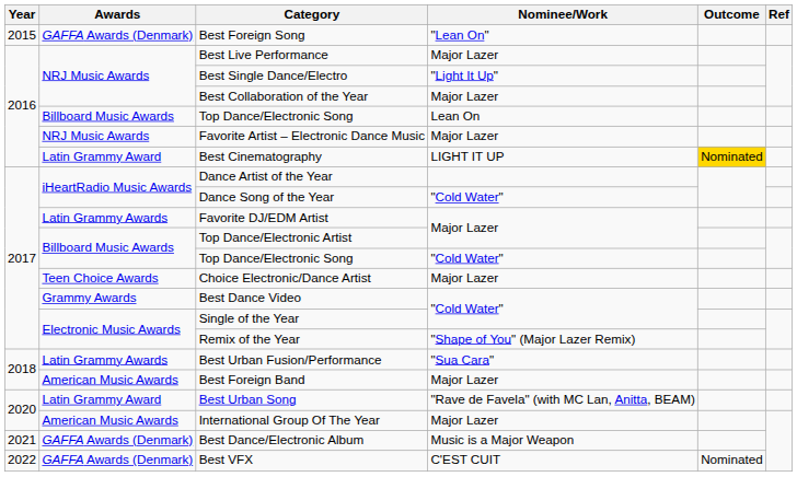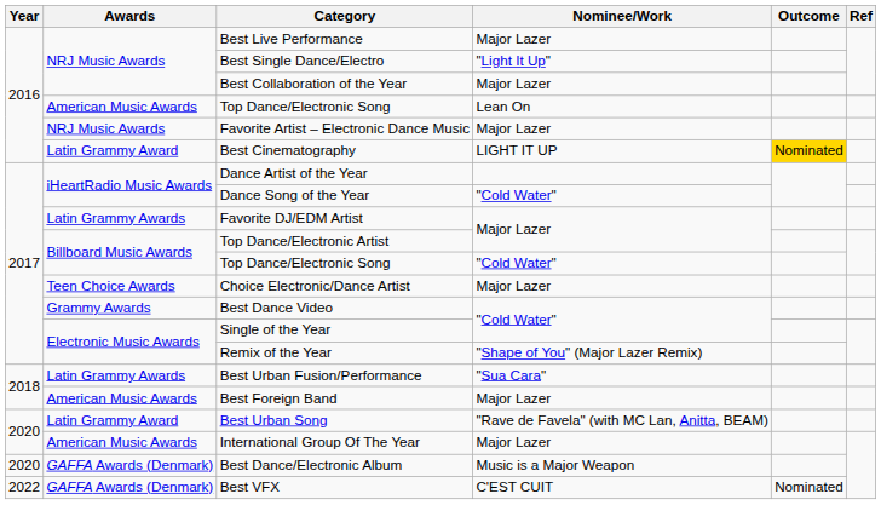- row: 2015 | GAFFA Awards (Denmark) | Best Foreign Song | "Lean On"
Top Dance/Electronic Song / Lean On | Awards: Billboard Music Awards -> American Music Awards
Best Dance/Electronic Album | Year: 2021 -> 2020
